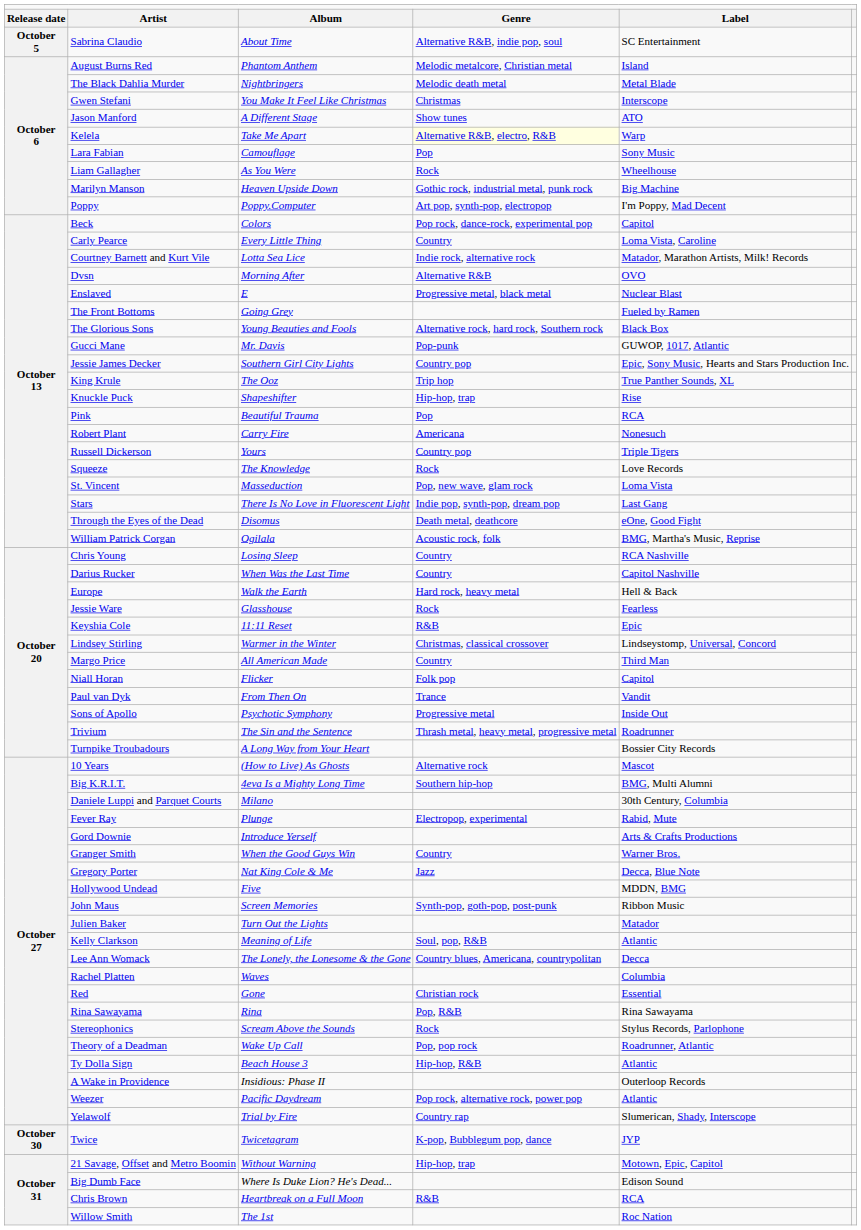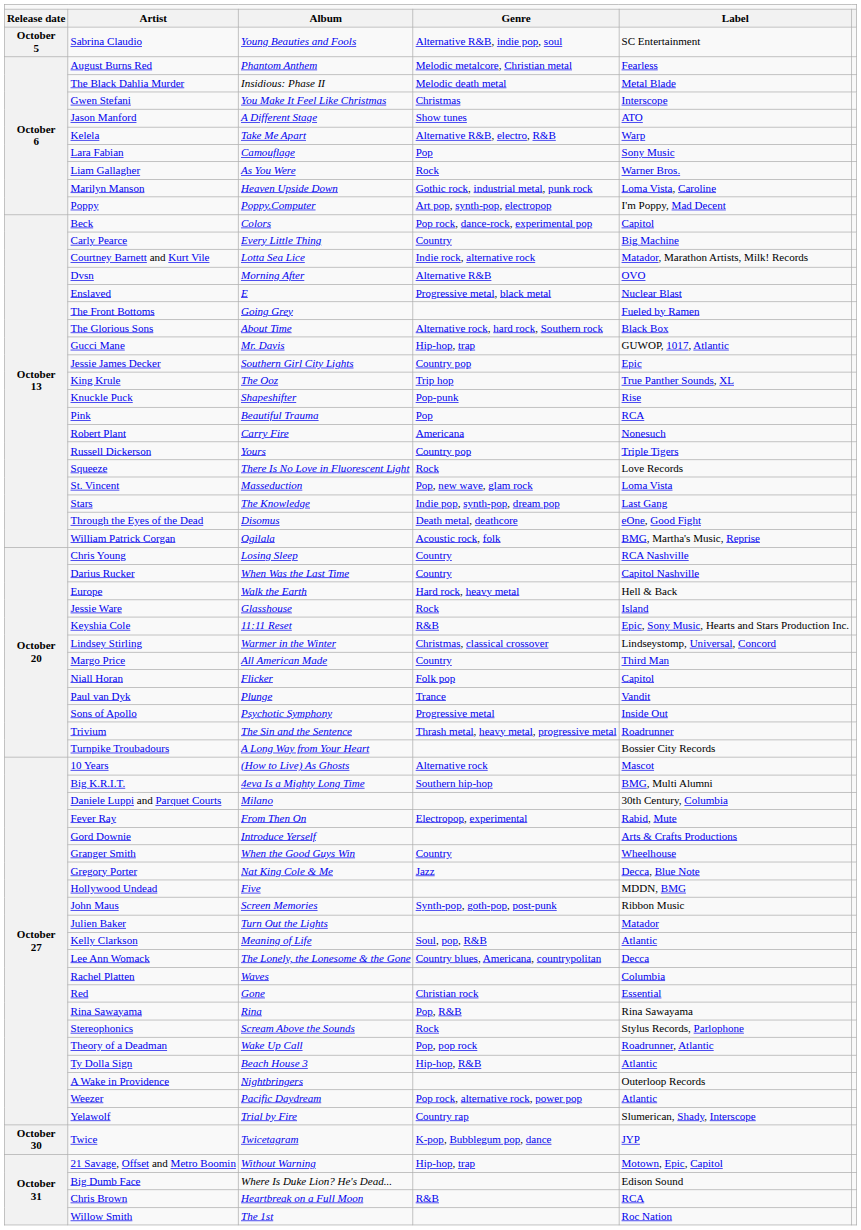Sabrina Claudio | column 3: About Time -> Young Beauties and Fools
August Burns Red | column 5: Island -> Fearless
The Black Dahlia Murder | column 3: Nightbringers -> Insidious: Phase II
Kelela | column 4: lightyellow background -> no background
Liam Gallagher | column 5: Wheelhouse -> Warner Bros.
Marilyn Manson | column 5: Big Machine -> Loma Vista, Caroline
Carly Pearce | column 5: Loma Vista, Caroline -> Big Machine
The Glorious Sons | column 3: Young Beauties and Fools -> About Time
Gucci Mane | column 4: Pop-punk -> Hip-hop, trap
Jessie James Decker | column 5: Epic, Sony Music, Hearts and Stars Production Inc. -> Epic
Knuckle Puck | column 4: Hip-hop, trap -> Pop-punk
Squeeze | column 3: The Knowledge -> There Is No Love in Fluorescent Light
Stars | column 3: There Is No Love in Fluorescent Light -> The Knowledge
Jessie Ware | column 5: Fearless -> Island
Keyshia Cole | column 5: Epic -> Epic, Sony Music, Hearts and Stars Production Inc.
Paul van Dyk | column 3: From Then On -> Plunge
Fever Ray | column 3: Plunge -> From Then On
Granger Smith | column 5: Warner Bros. -> Wheelhouse
A Wake in Providence | column 3: Insidious: Phase II -> Nightbringers
